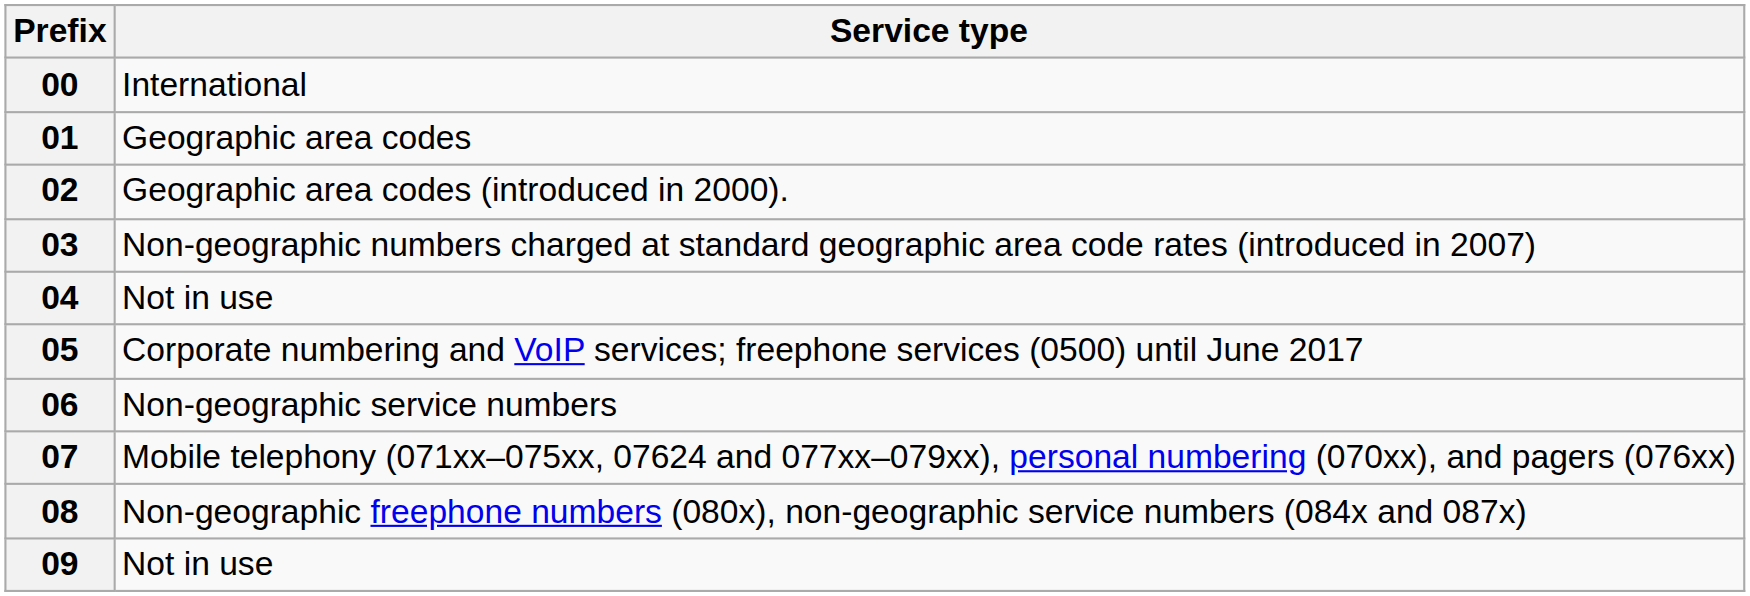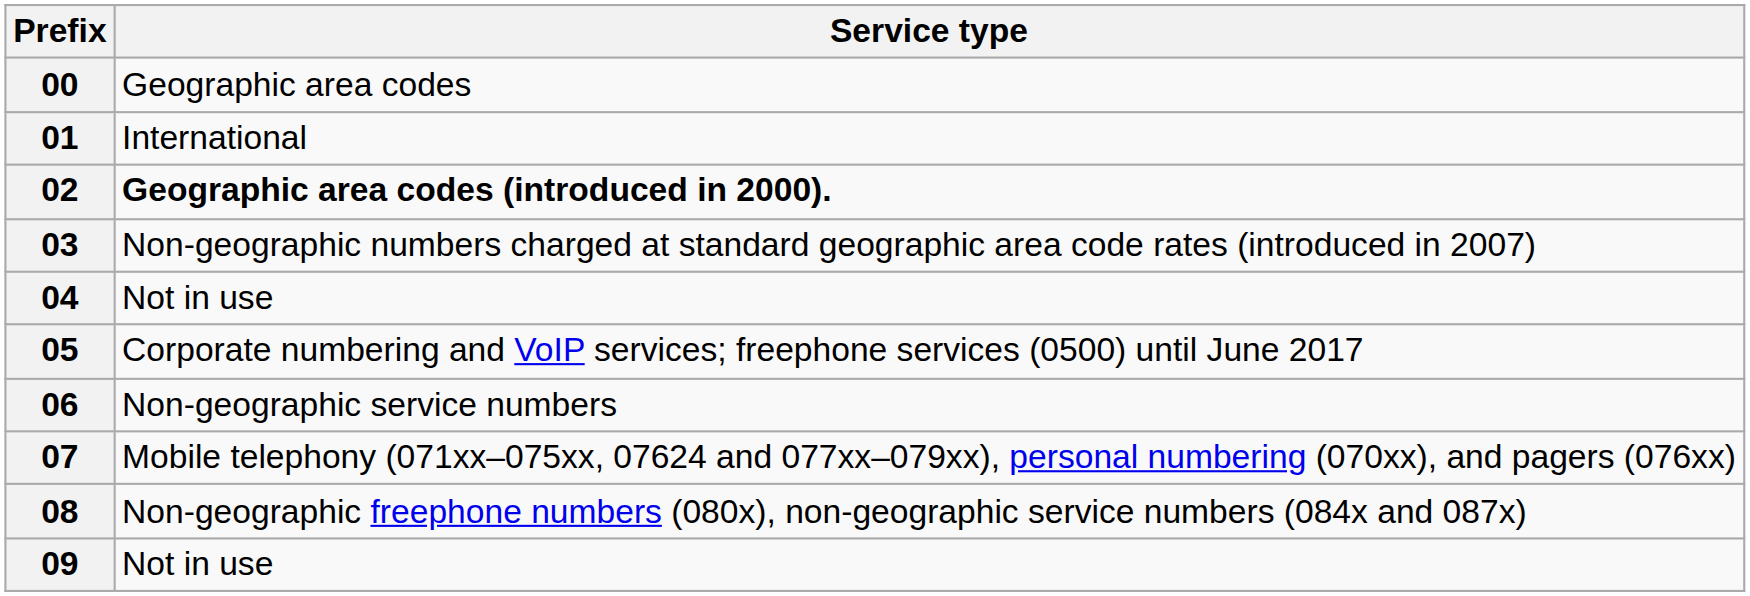00 | Service type: International -> Geographic area codes
01 | Service type: Geographic area codes -> International
02 | Service type: normal -> bold
